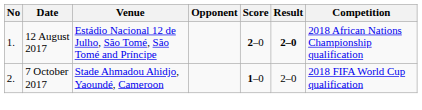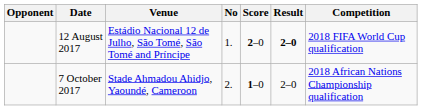columns swapped: No <-> Opponent
12 August 2017 | Competition: 2018 African Nations Championship qualification -> 2018 FIFA World Cup qualification
7 October 2017 | Competition: 2018 FIFA World Cup qualification -> 2018 African Nations Championship qualification
